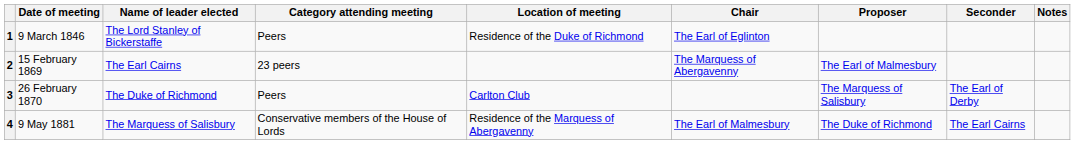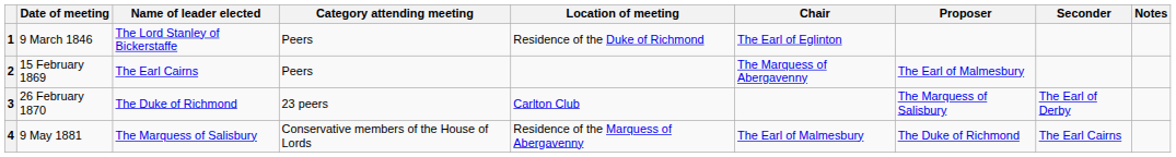2 | Category attending meeting: 23 peers -> Peers
3 | Category attending meeting: Peers -> 23 peers
